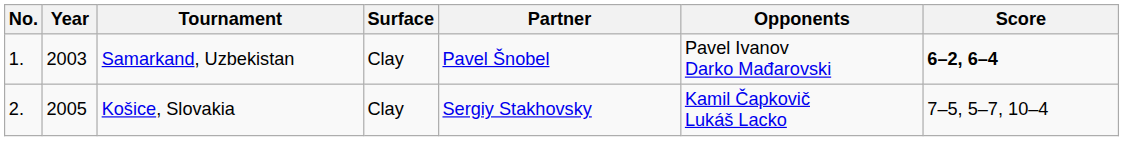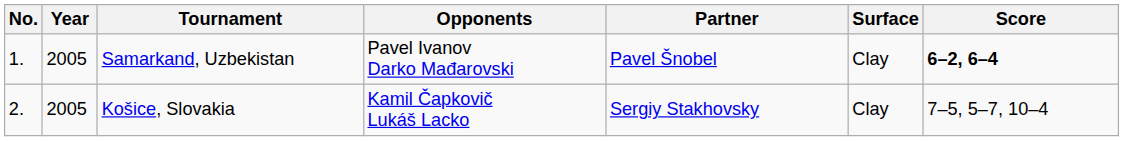columns swapped: Surface <-> Opponents
Samarkand, Uzbekistan | Year: 2003 -> 2005
